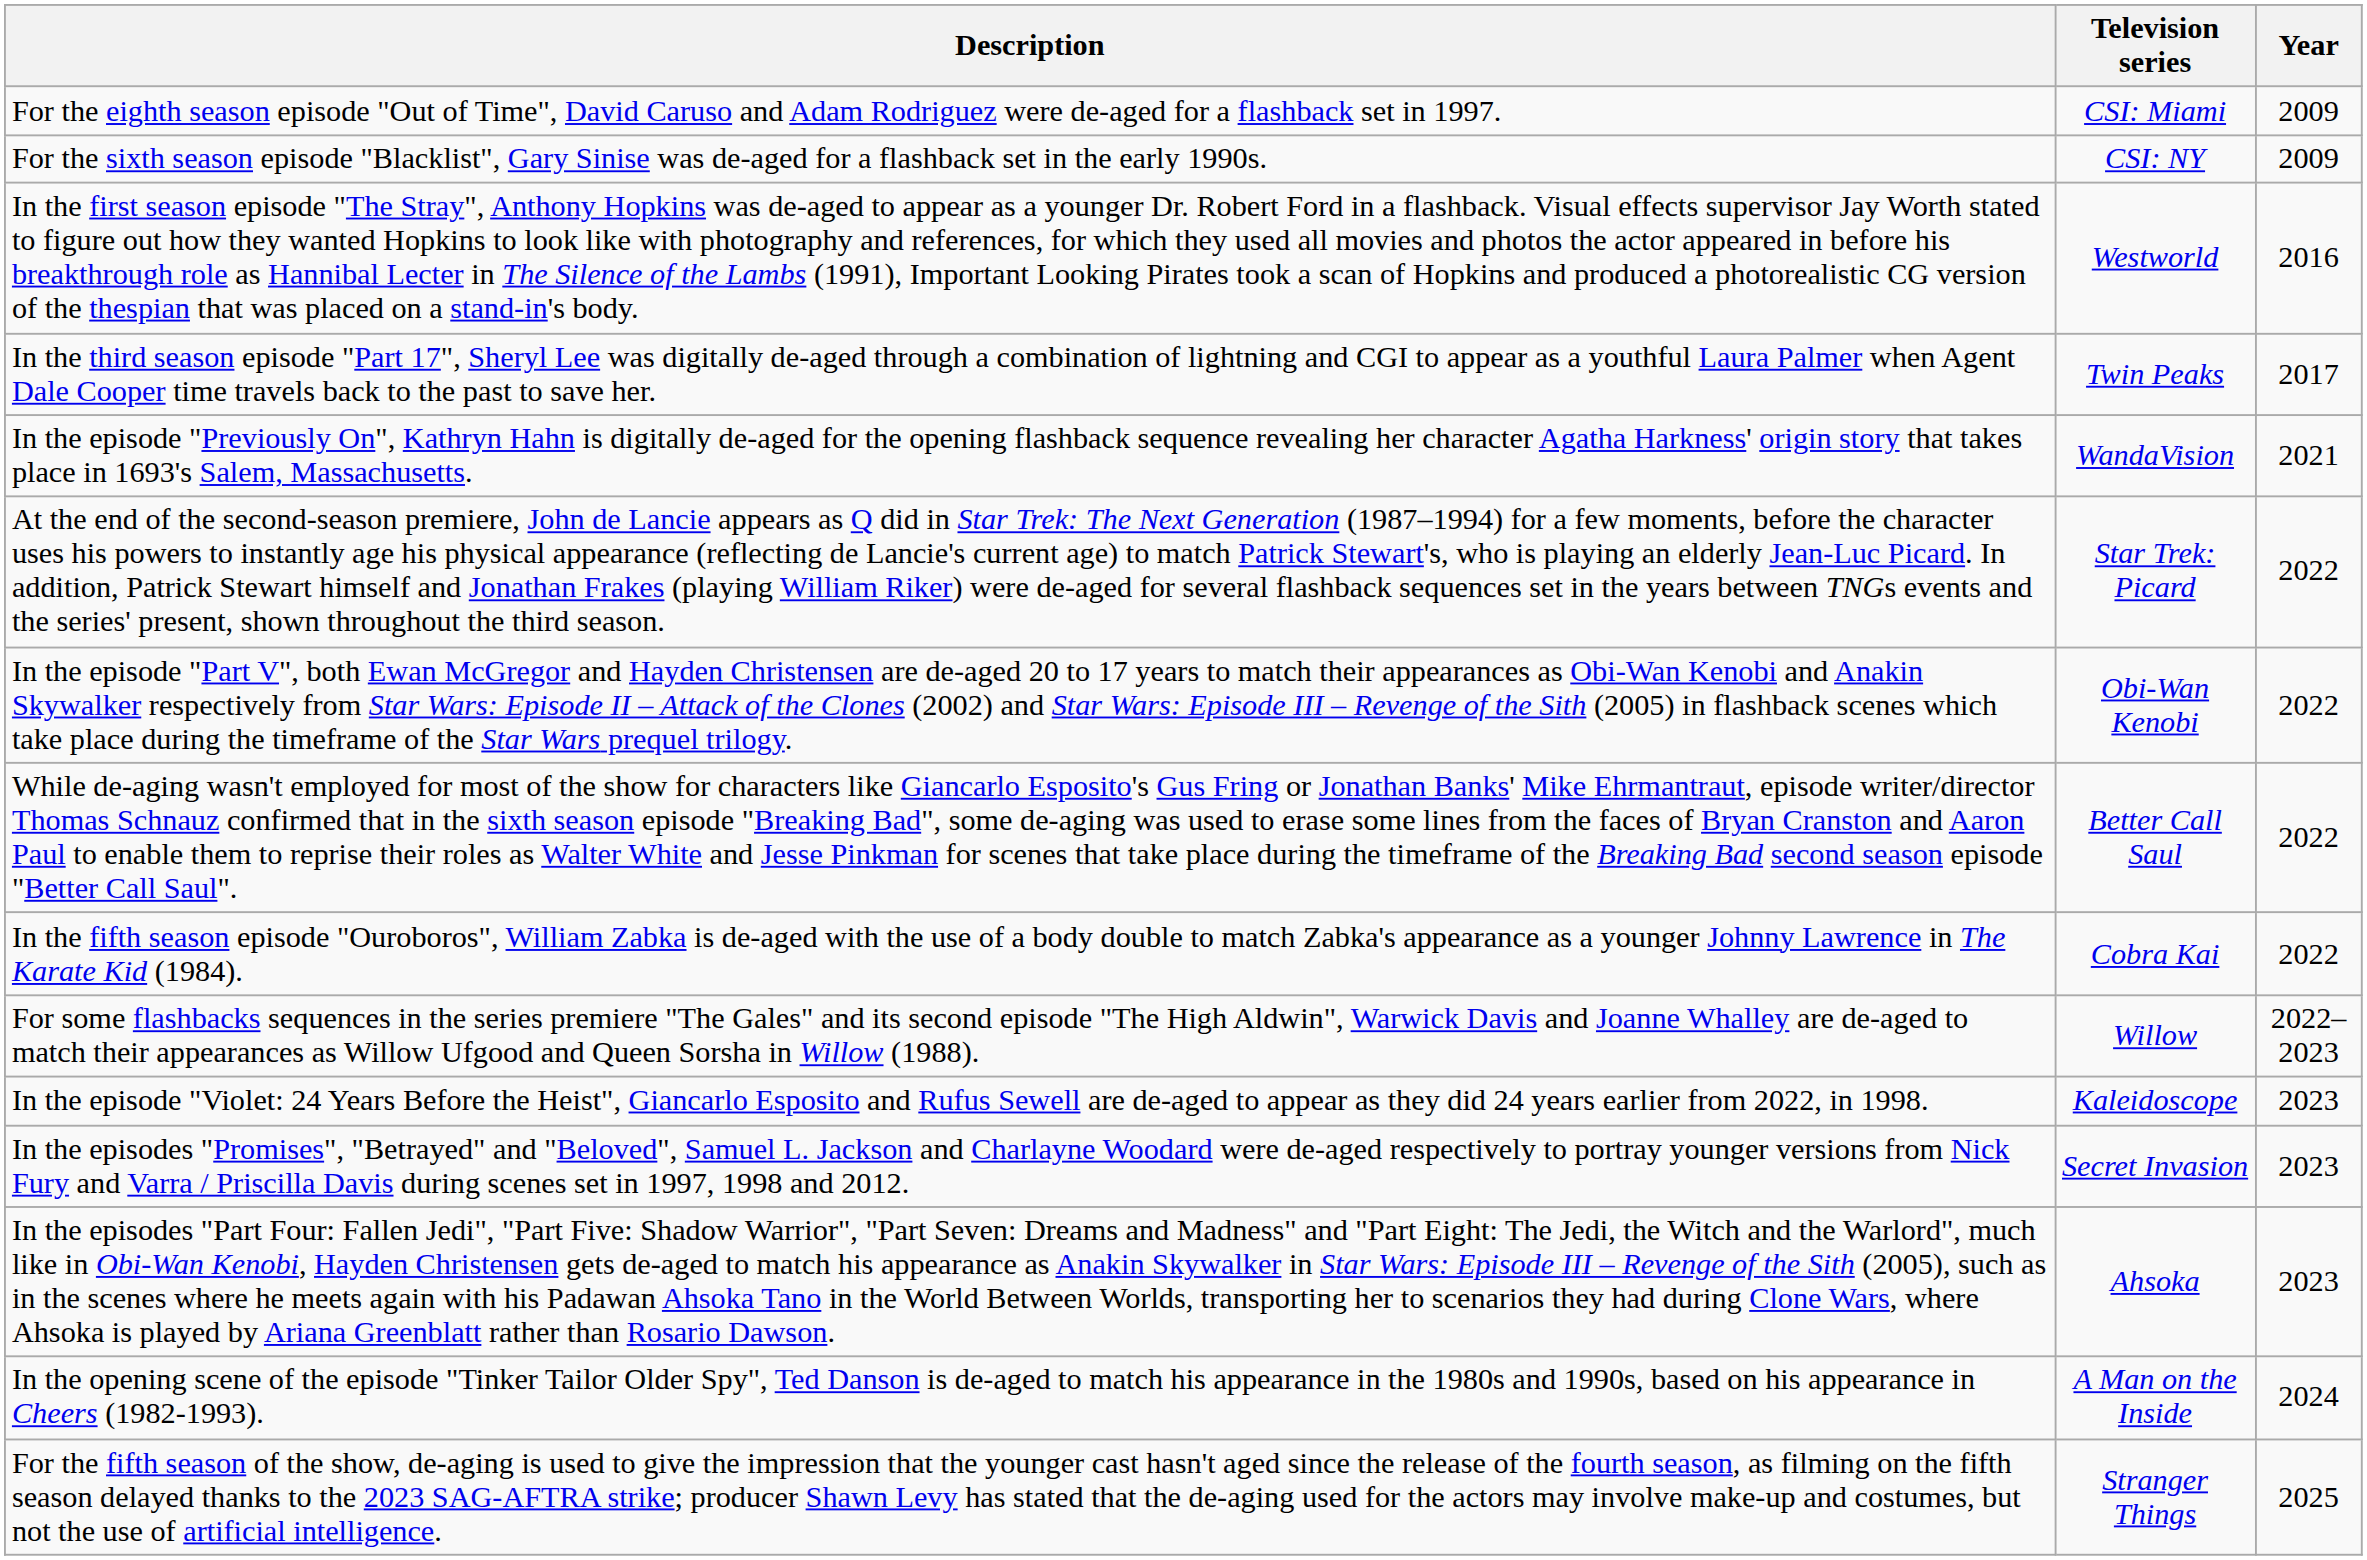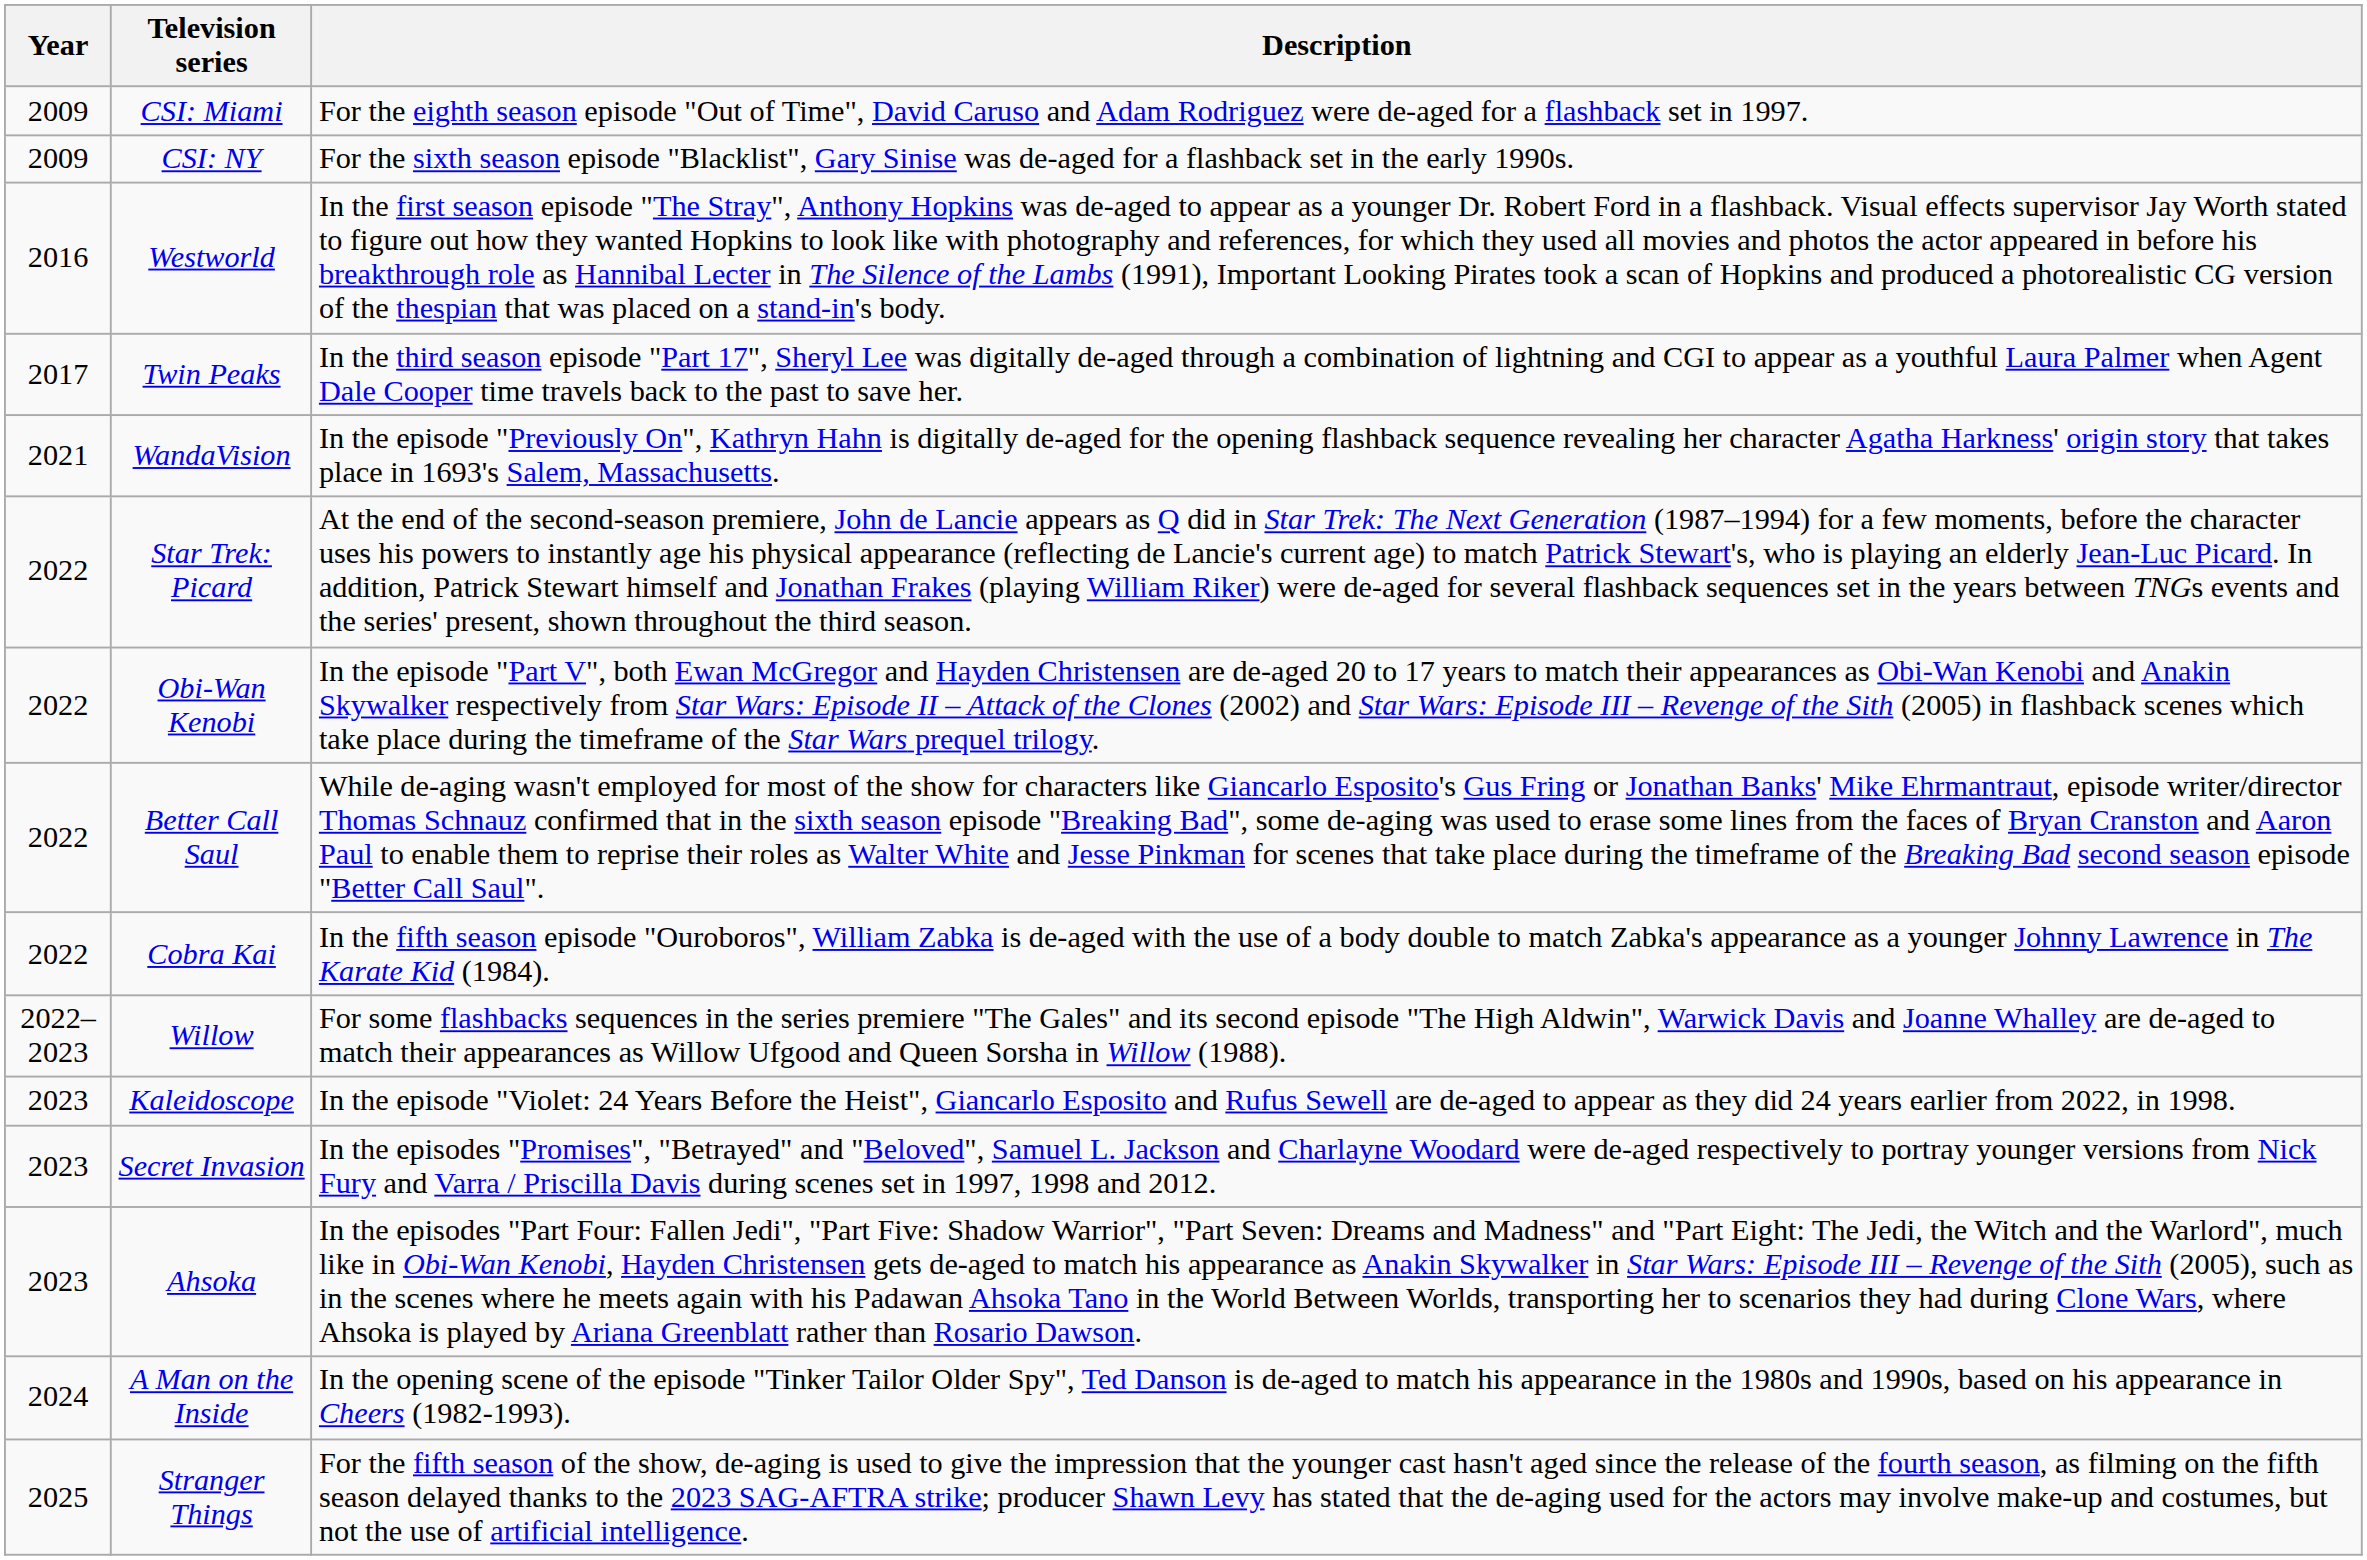columns swapped: Year <-> Description
